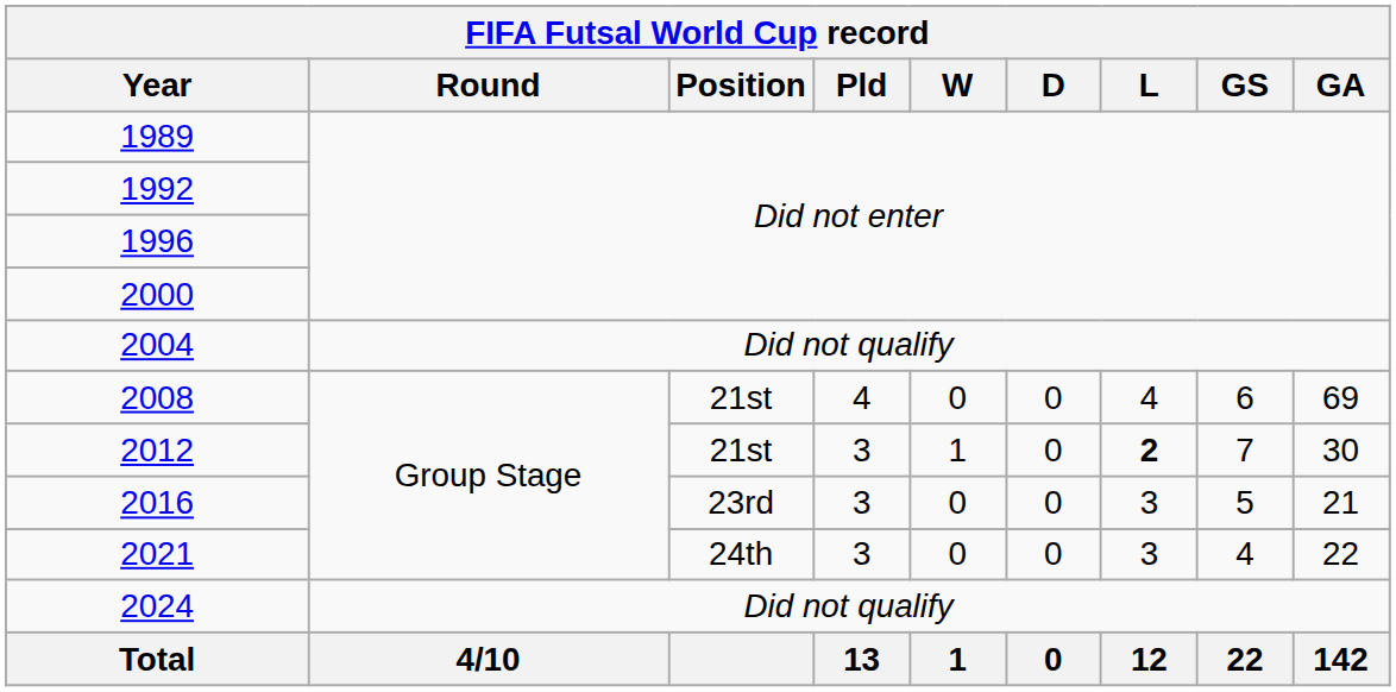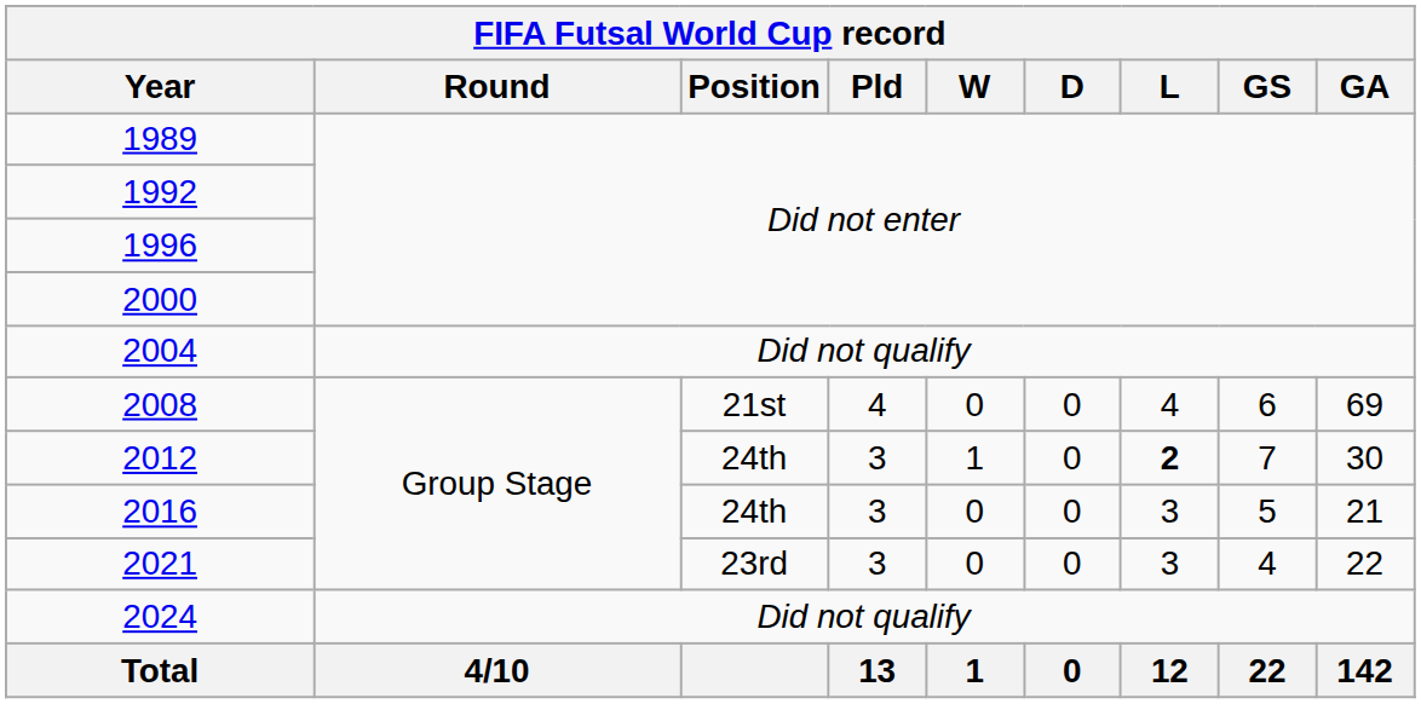2012 | Position: 21st -> 24th
2016 | Position: 23rd -> 24th
2021 | Position: 24th -> 23rd
